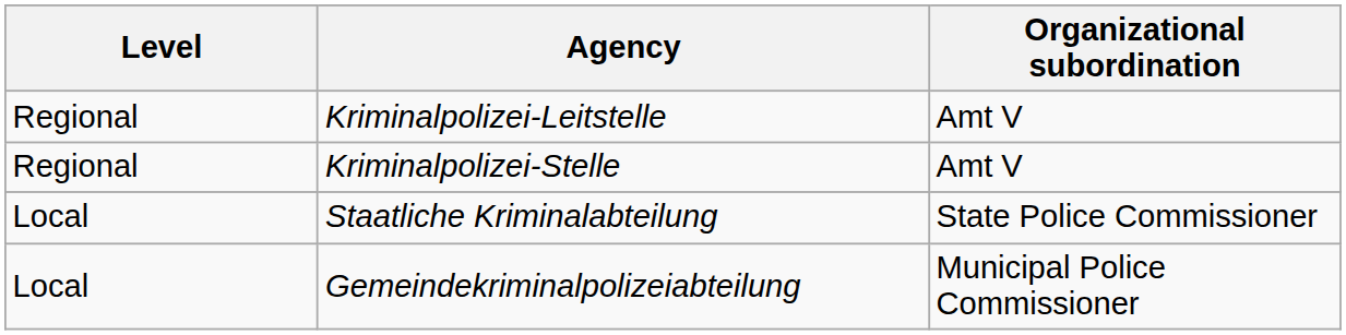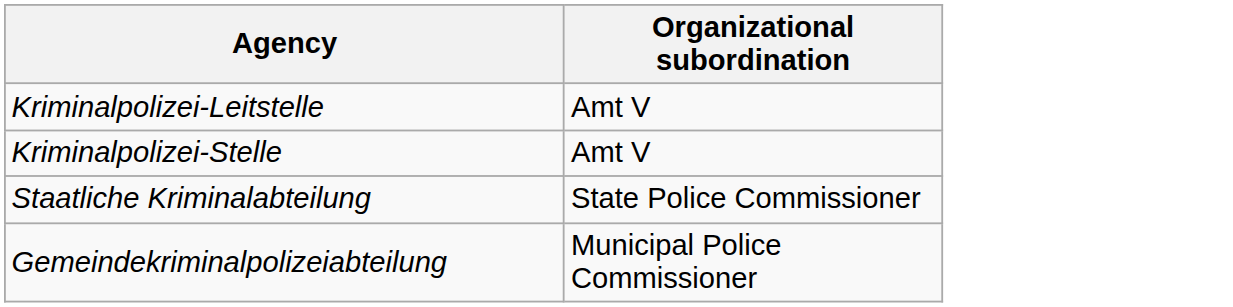- column: Level | Regional | Regional | Local | Local
